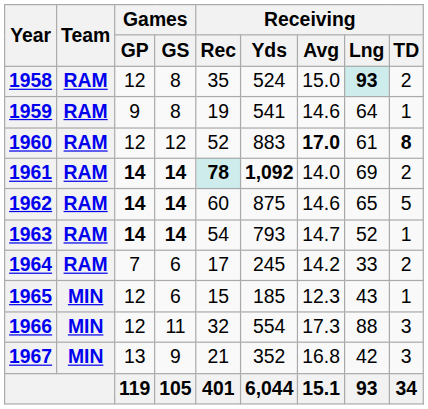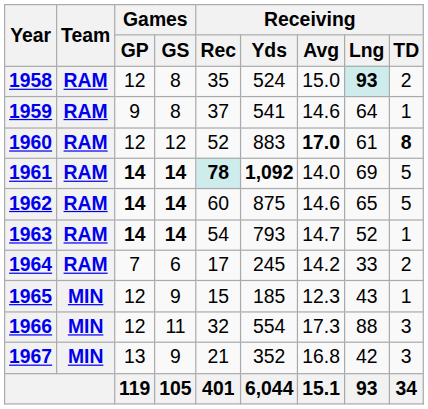1959 | Receiving / Rec: 19 -> 37
1961 | Receiving / TD: 2 -> 5
1965 | Games / GS: 6 -> 9
